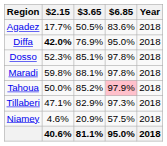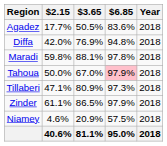Diffa | $2.15: bold -> normal
Diffa | $6.85: 95.0% -> 94.8%
- row: Dosso | 52.3% | 85.1% | 97.8% | 2018
Tahoua | $3.65: 85.2% -> 67.0%
Tillaberi | $3.65: 82.9% -> 80.9%
+ row: Zinder | 61.1% | 86.5% | 97.9% | 2018
